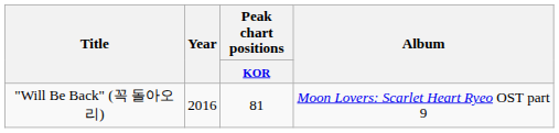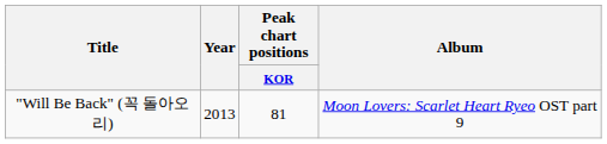"Will Be Back" (꼭 돌아오리) | Year: 2016 -> 2013
